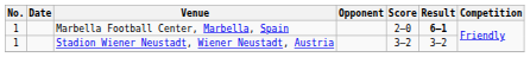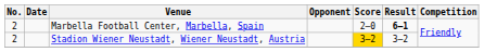Marbella Football Center, Marbella, Spain | No.: 1 -> 2
Stadion Wiener Neustadt, Wiener Neustadt, Austria | No.: 1 -> 2
Stadion Wiener Neustadt, Wiener Neustadt, Austria | Score: no background -> gold background
